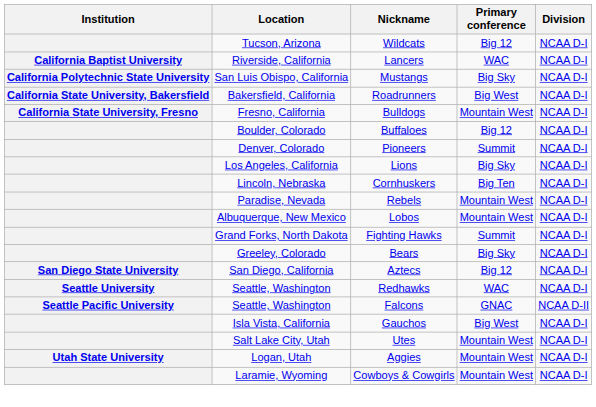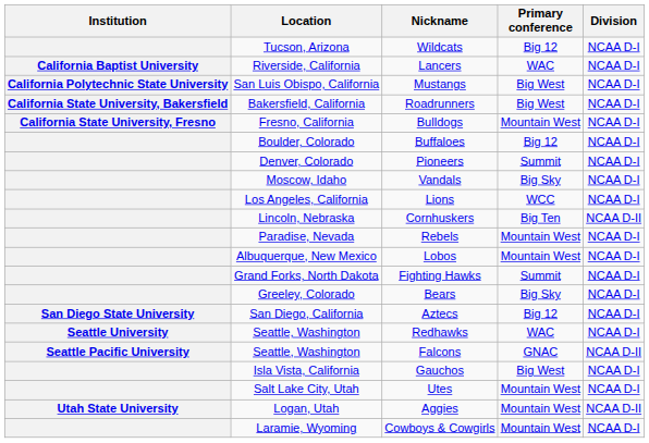Mustangs | Primary conference: Big Sky -> Big West
+ row: Moscow, Idaho | Vandals | Big Sky | NCAA D-I
Lions | Primary conference: Big Sky -> WCC
Cornhuskers | Division: NCAA D-I -> NCAA D-II
Aggies | Division: NCAA D-I -> NCAA D-II
